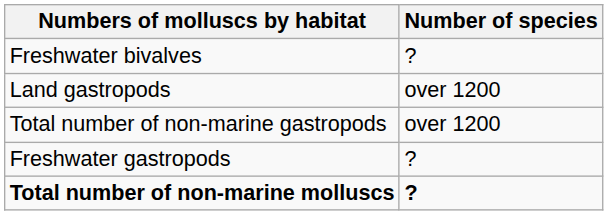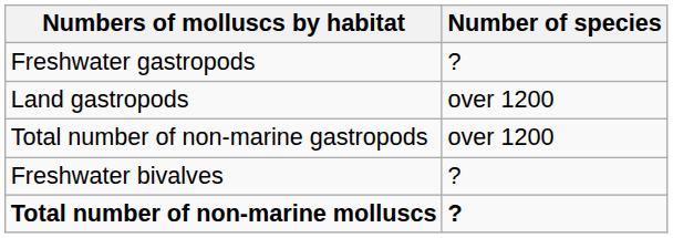rows swapped: Freshwater gastropods <-> Freshwater bivalves
